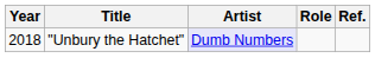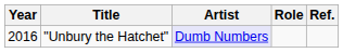"Unbury the Hatchet" | Year: 2018 -> 2016
